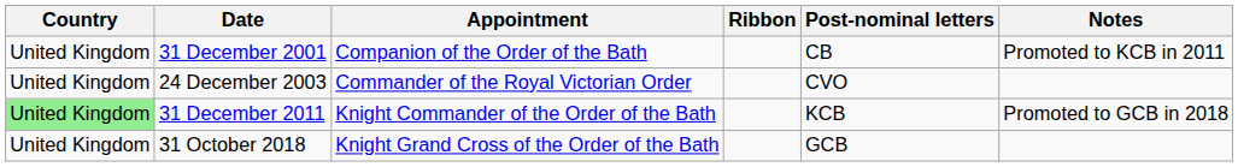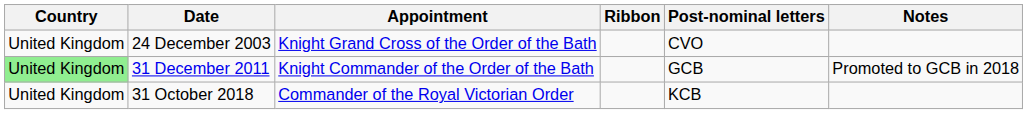- row: United Kingdom | 31 December 2001 | Companion of the Order of the Bath | CB | Promoted to KCB in 2011
24 December 2003 | Appointment: Commander of the Royal Victorian Order -> Knight Grand Cross of the Order of the Bath
31 December 2011 | Post-nominal letters: KCB -> GCB
31 October 2018 | Appointment: Knight Grand Cross of the Order of the Bath -> Commander of the Royal Victorian Order
31 October 2018 | Post-nominal letters: GCB -> KCB
